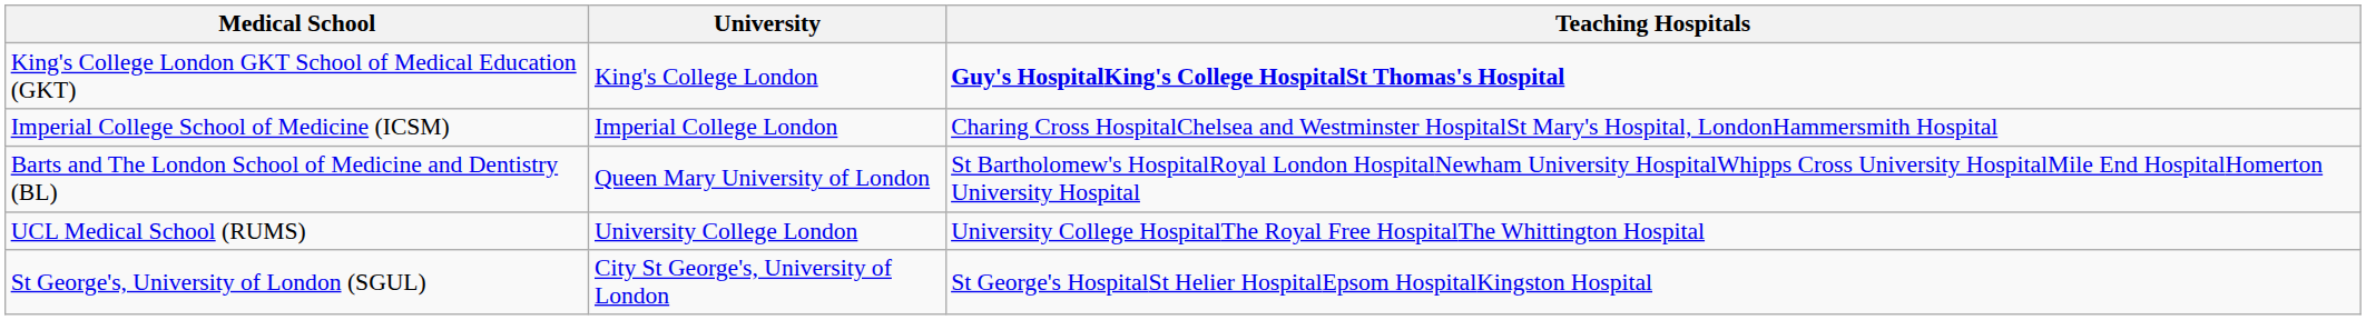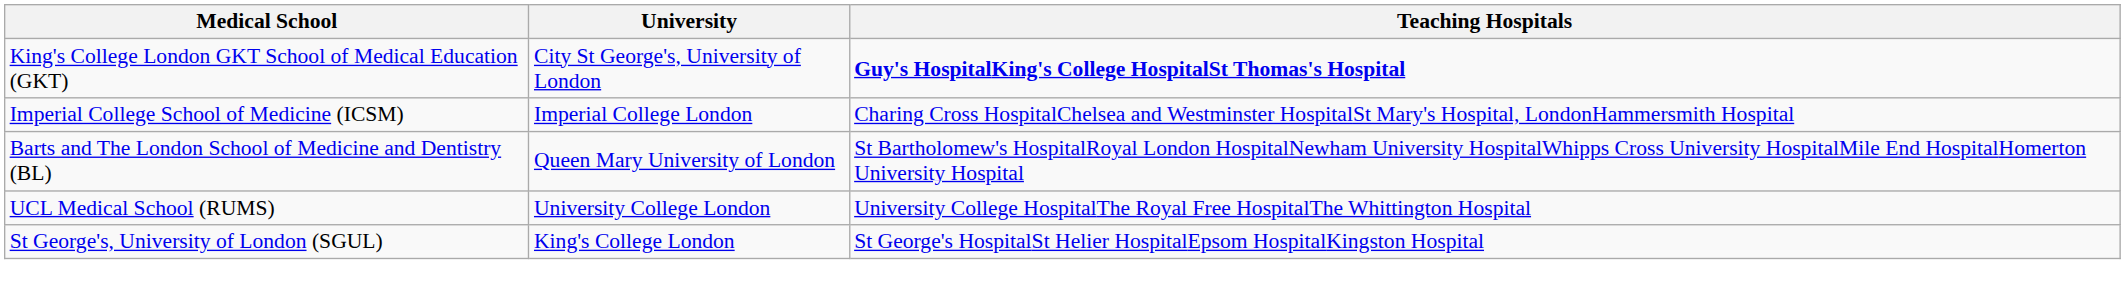King's College London GKT School of Medical Education (GKT) | University: King's College London -> City St George's, University of London
St George's, University of London (SGUL) | University: City St George's, University of London -> King's College London
